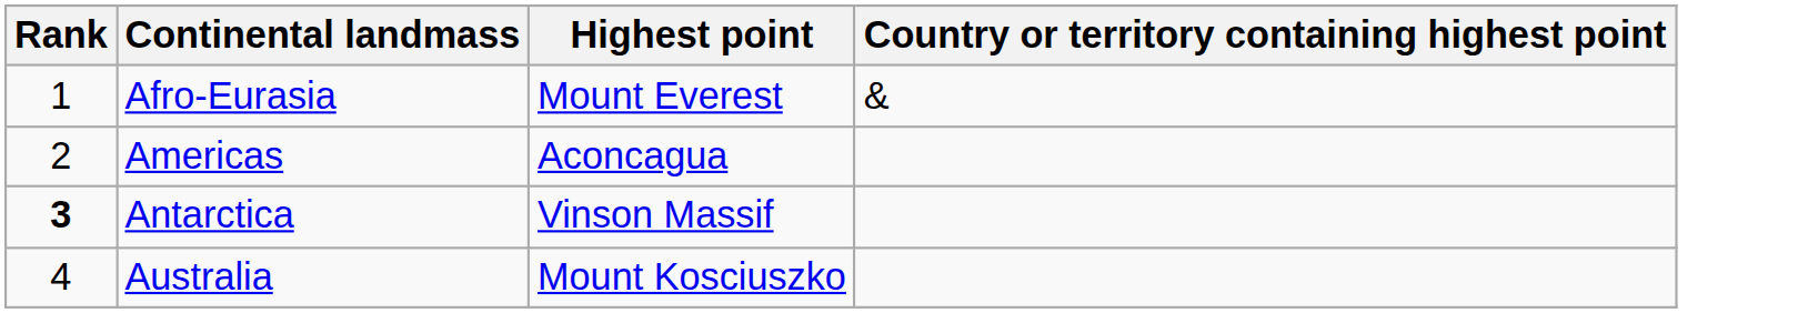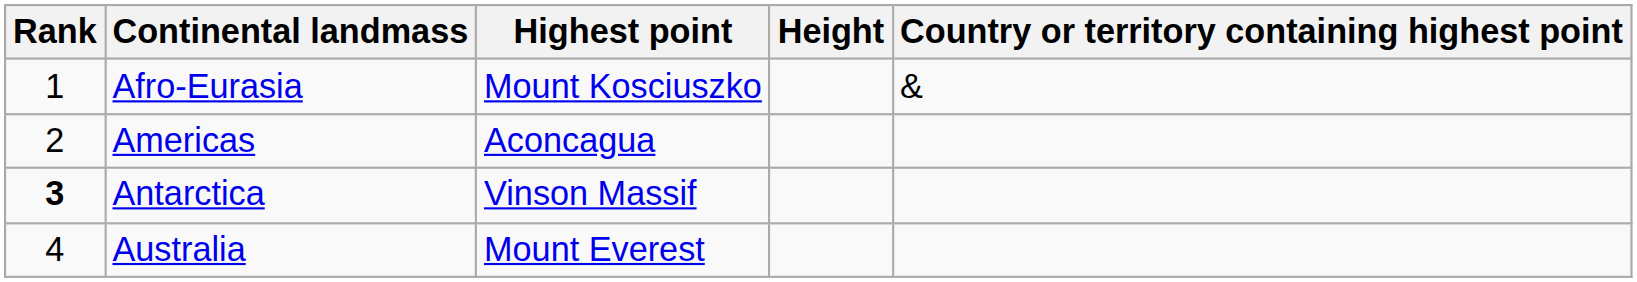+ column: Height
Afro-Eurasia | Highest point: Mount Everest -> Mount Kosciuszko
Australia | Highest point: Mount Kosciuszko -> Mount Everest
